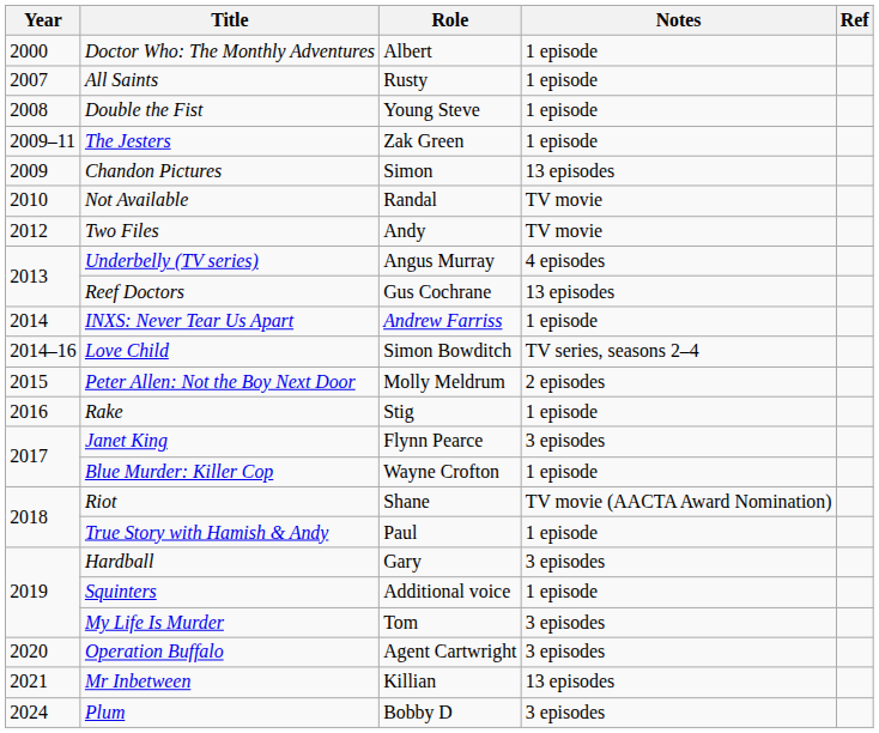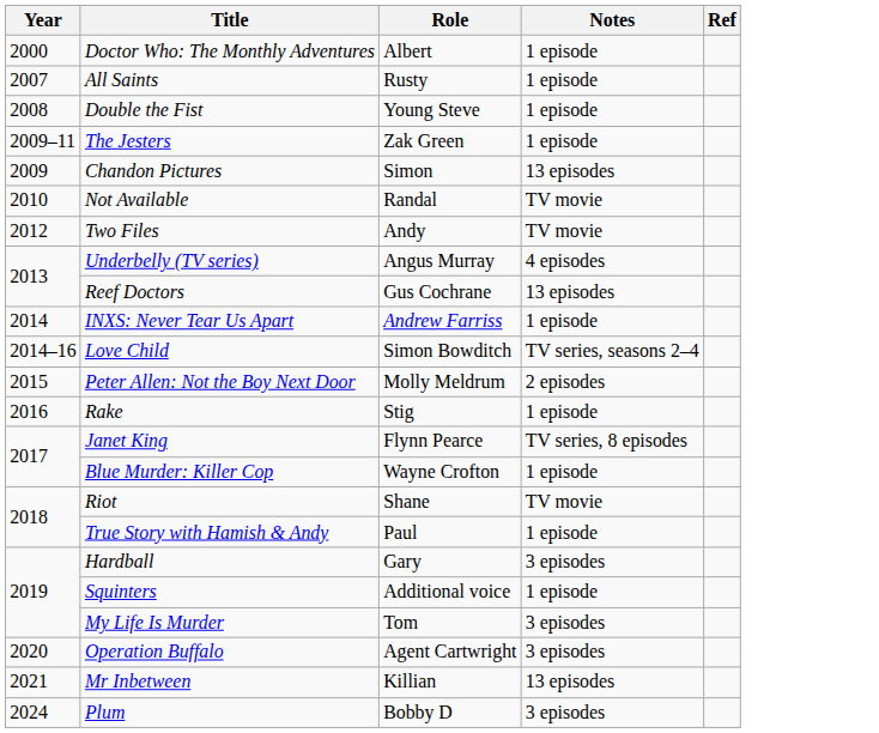Janet King | Notes: 3 episodes -> TV series, 8 episodes
Riot | Notes: TV movie (AACTA Award Nomination) -> TV movie
